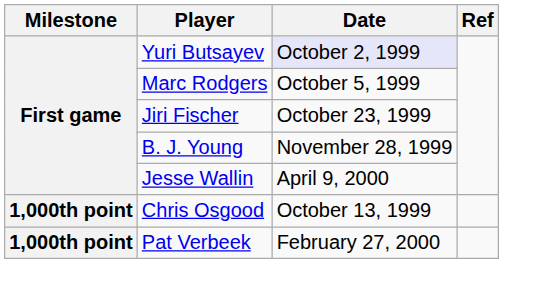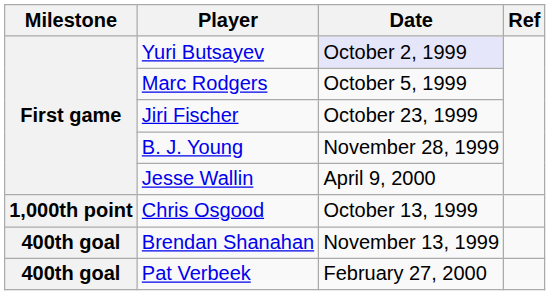+ row: 400th goal | Brendan Shanahan | November 13, 1999
Pat Verbeek | Milestone: 1,000th point -> 400th goal
